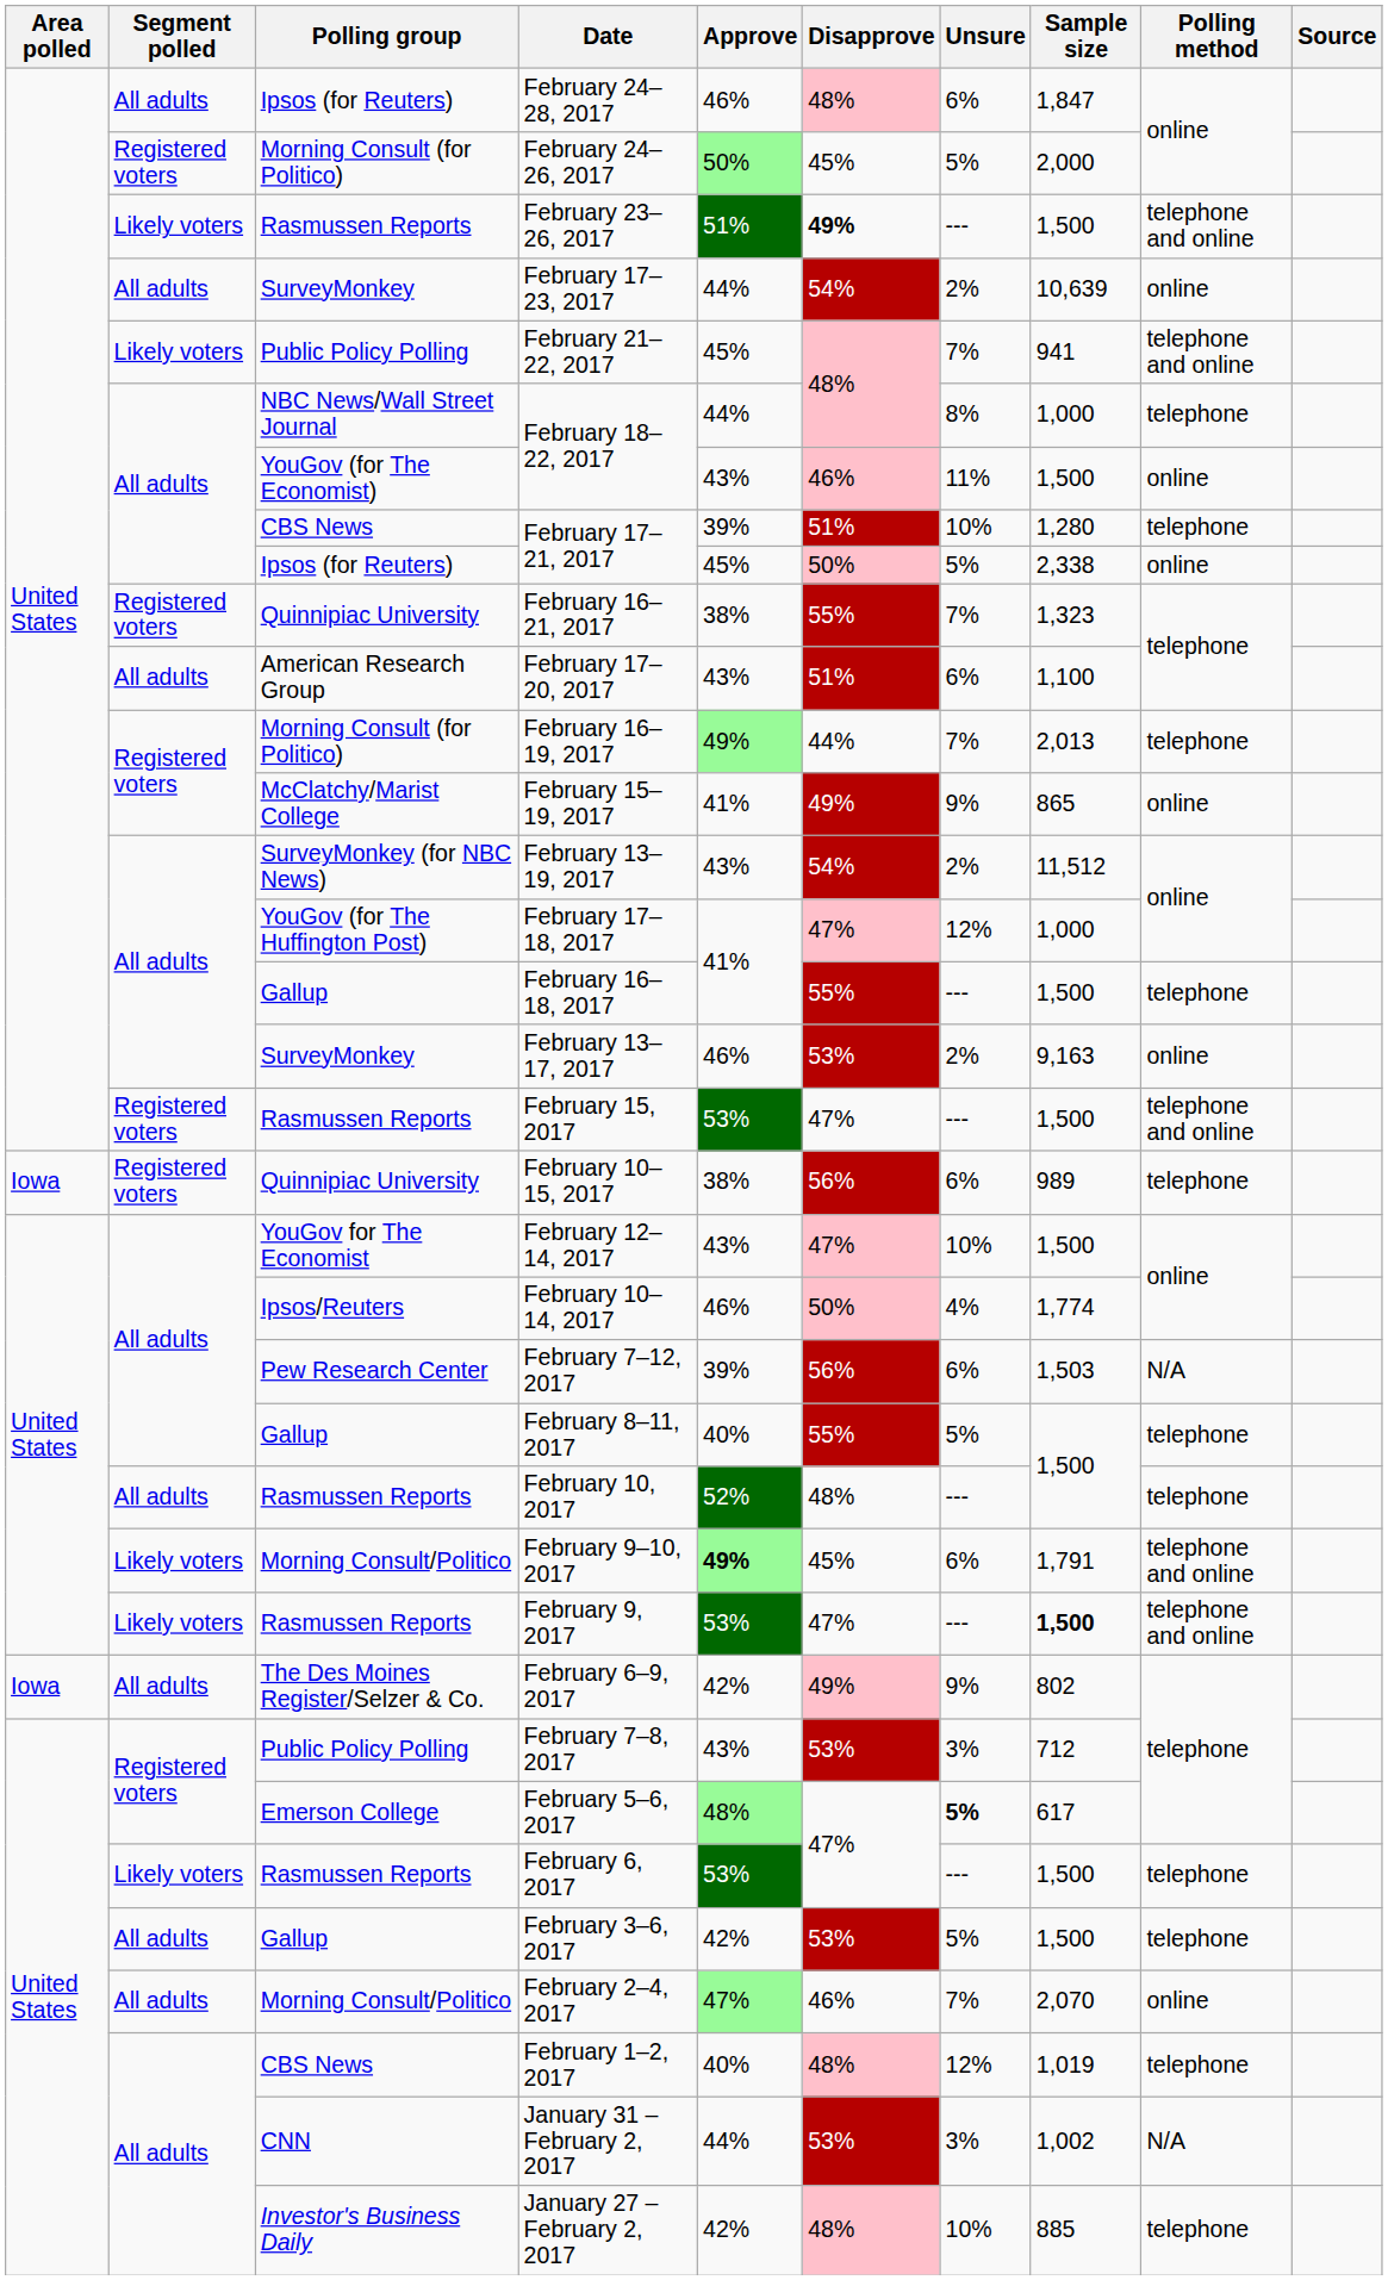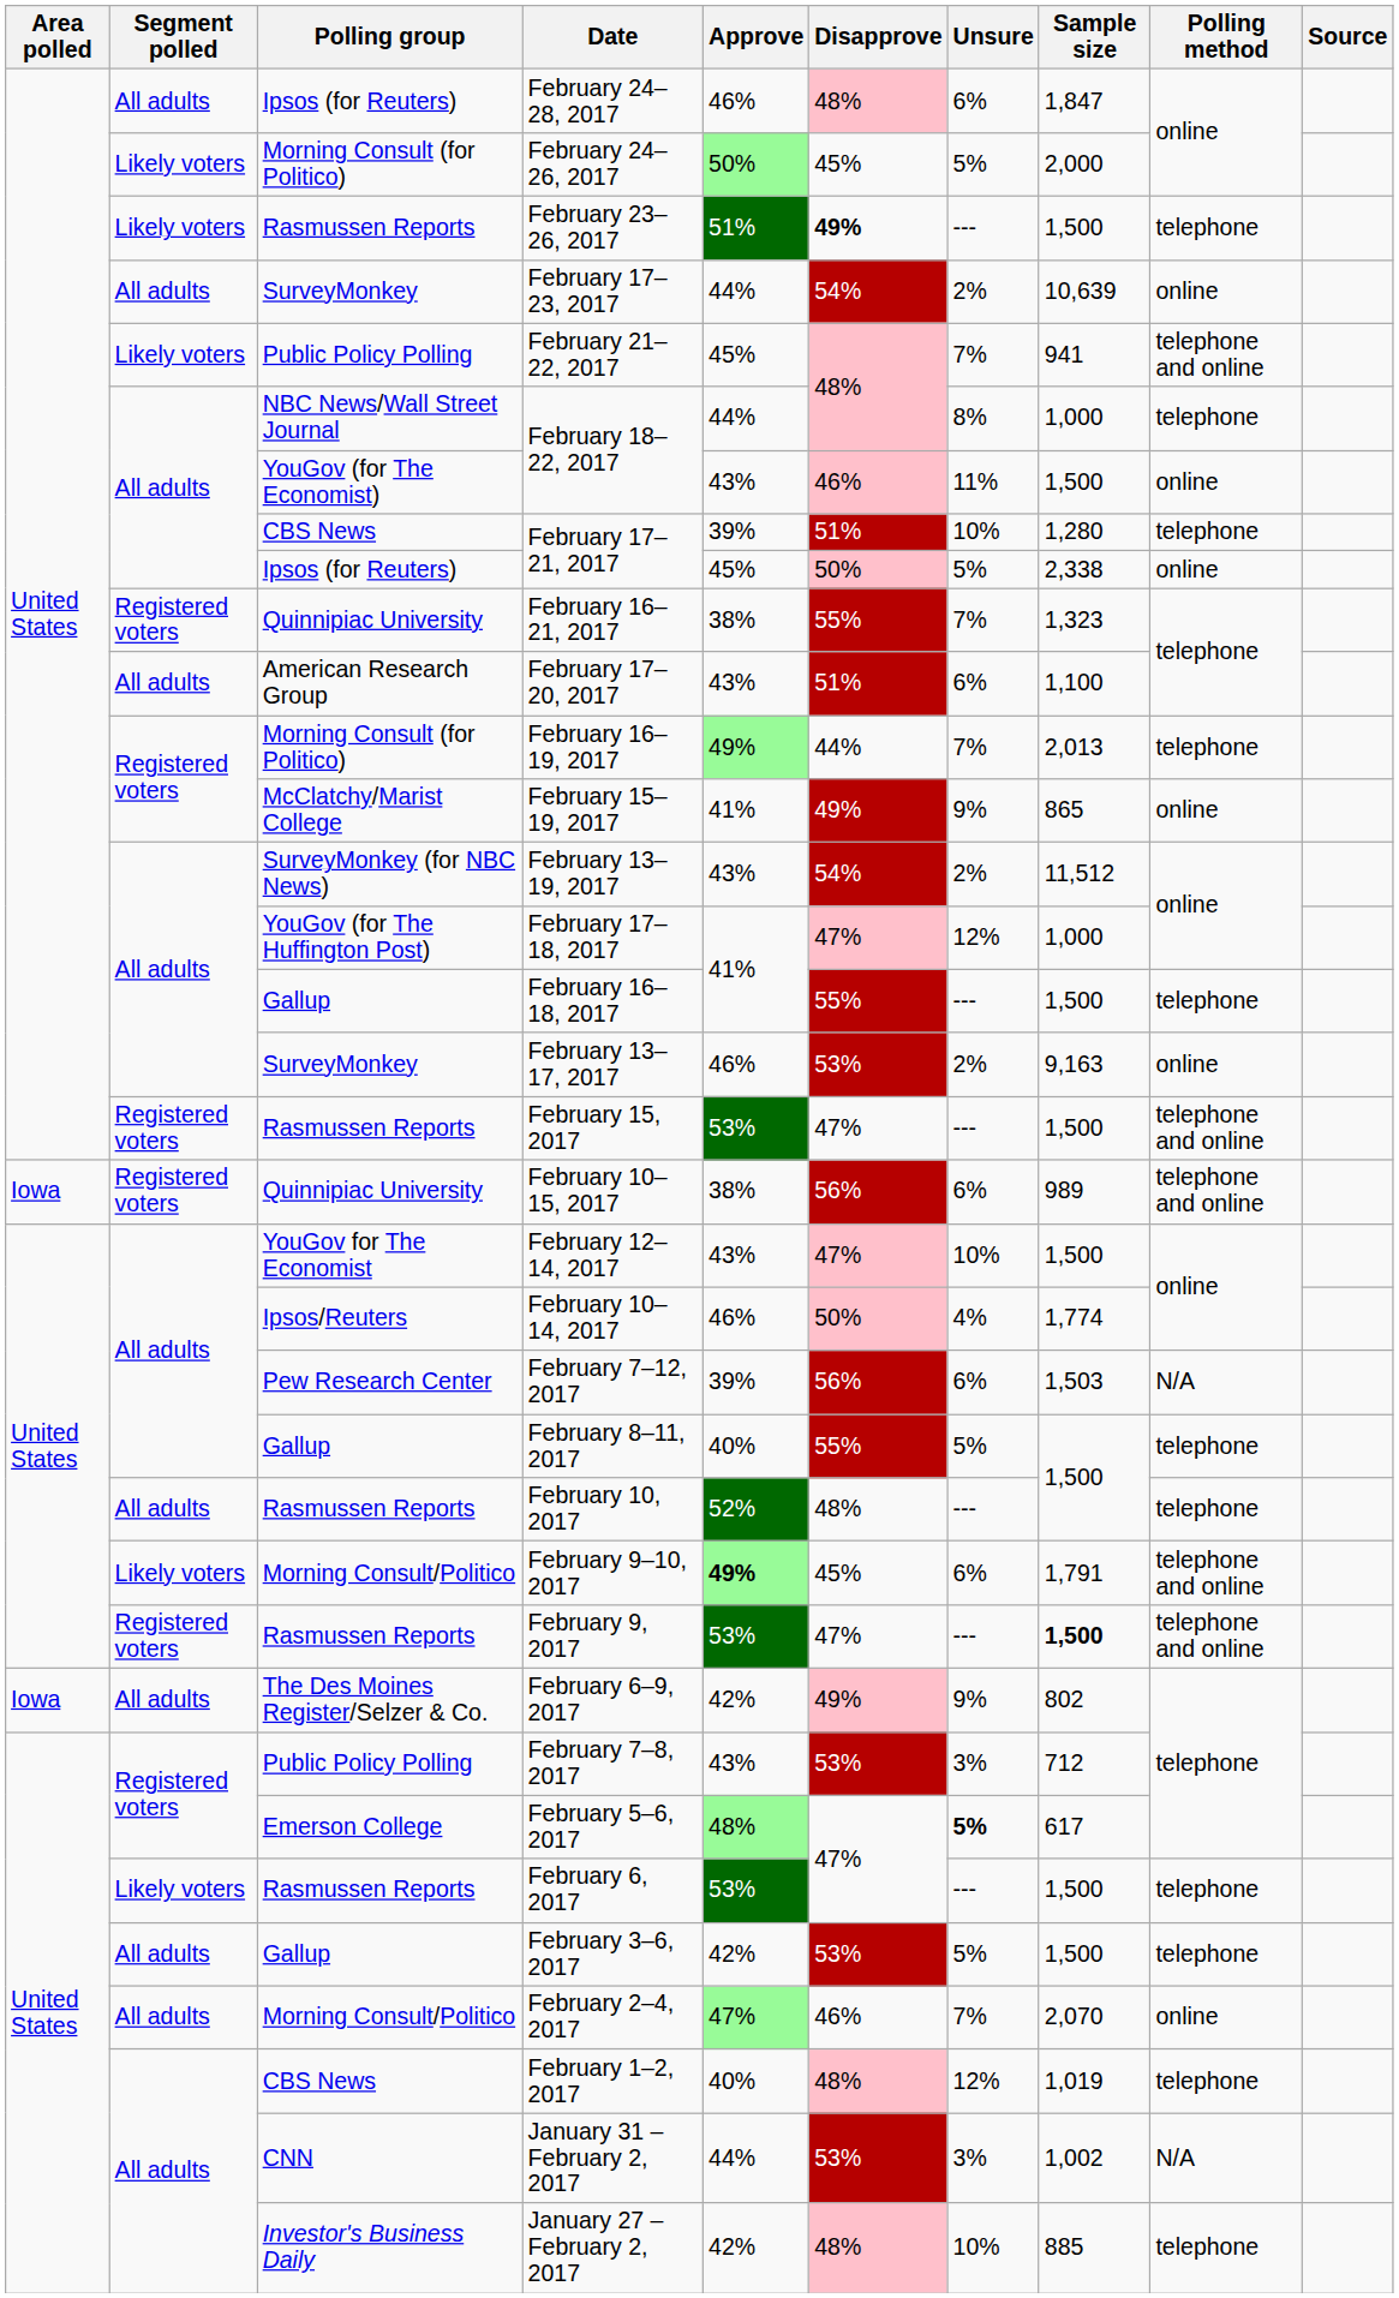February 24–26, 2017 | Segment polled: Registered voters -> Likely voters
February 23–26, 2017 | Polling method: telephone and online -> telephone
February 10–15, 2017 | Polling method: telephone -> telephone and online
February 9, 2017 | Segment polled: Likely voters -> Registered voters
